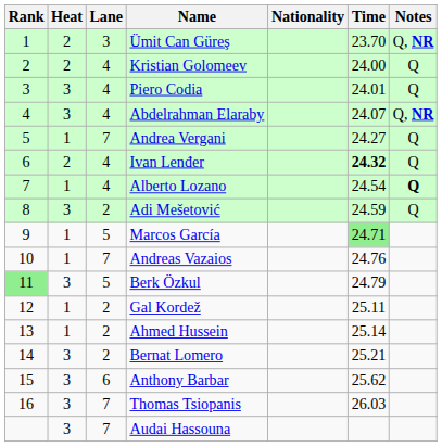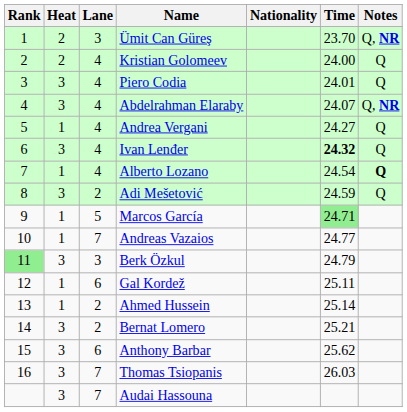Andrea Vergani | Lane: 7 -> 4
Ivan Lenđer | Heat: 2 -> 3
Andreas Vazaios | Time: 24.76 -> 24.77
Berk Özkul | Lane: 5 -> 3
Gal Kordež | Lane: 2 -> 6
